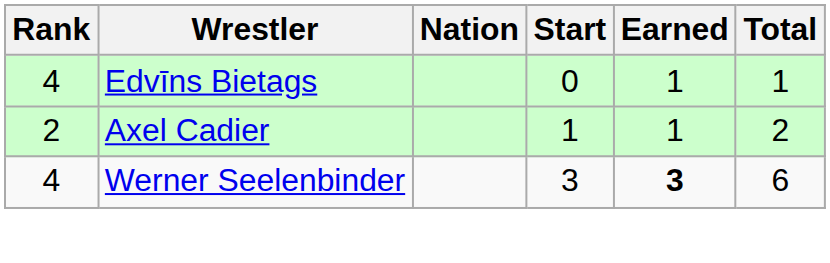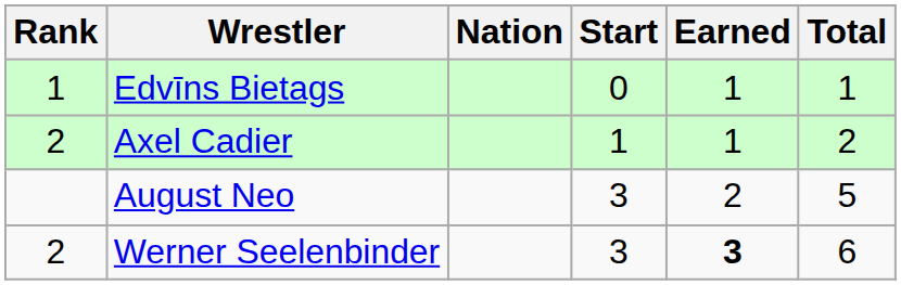Edvīns Bietags | Rank: 4 -> 1
+ row: August Neo | 3 | 2 | 5
Werner Seelenbinder | Rank: 4 -> 2
